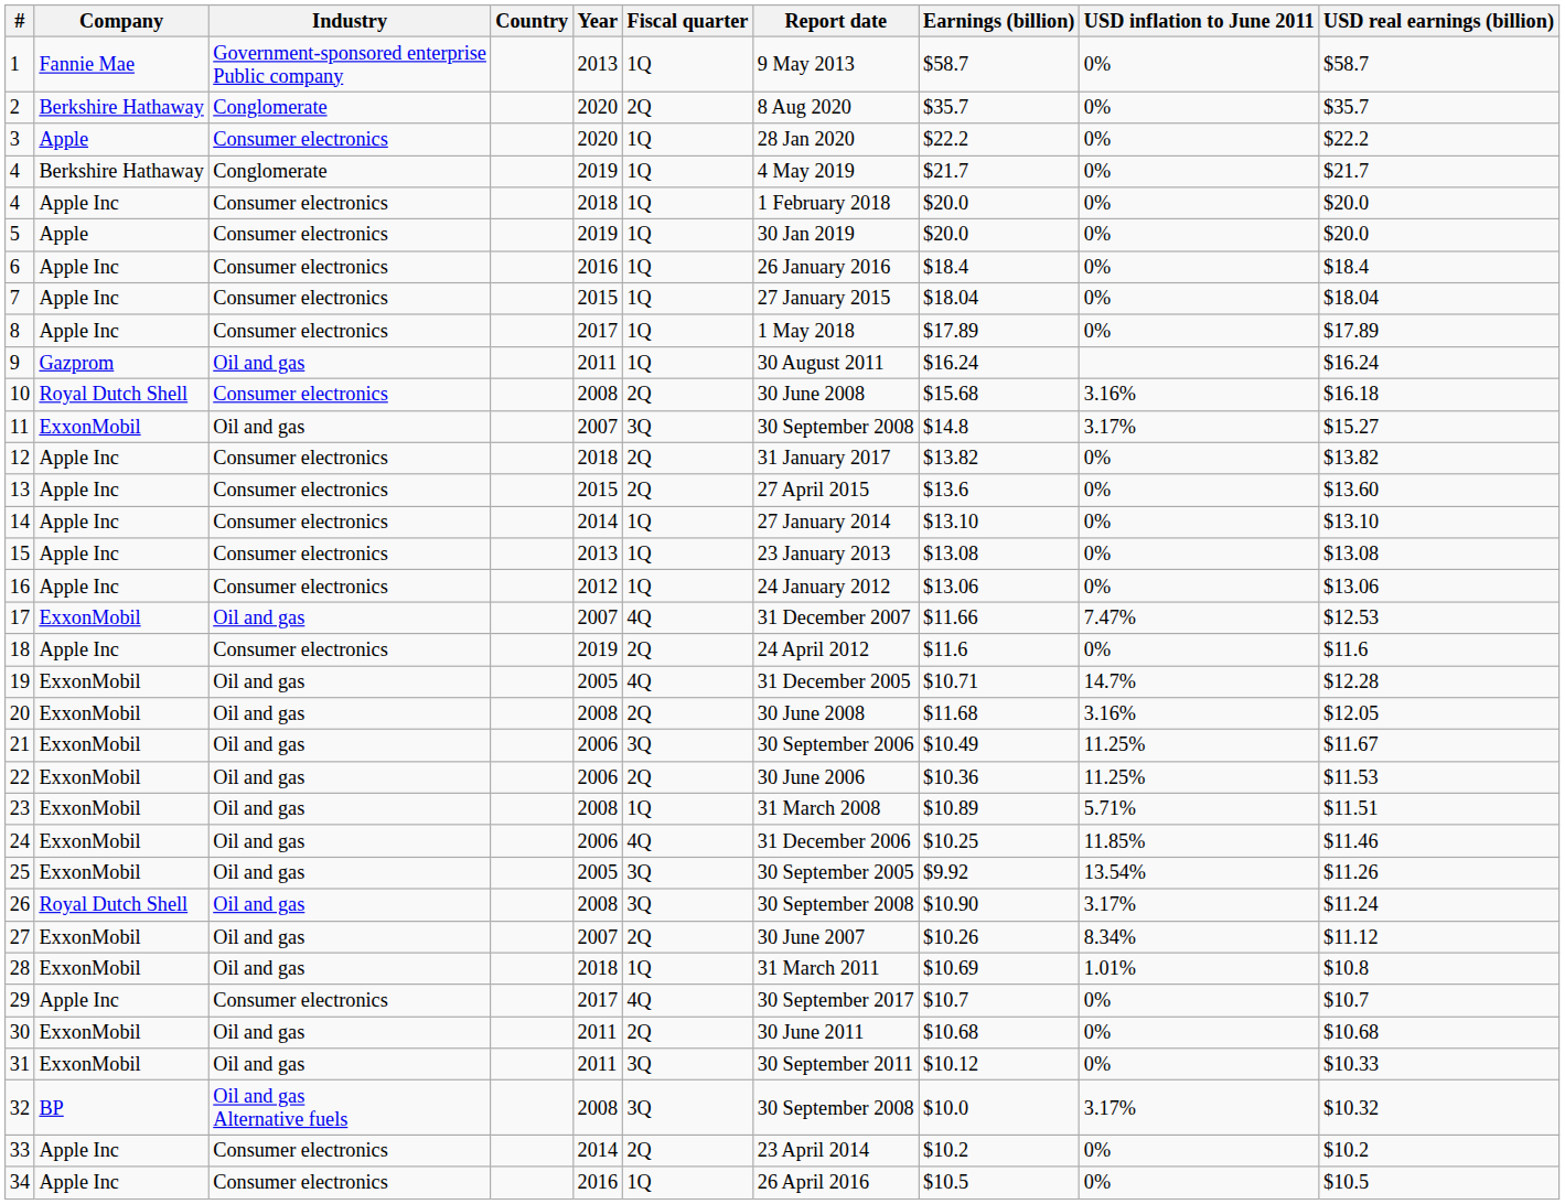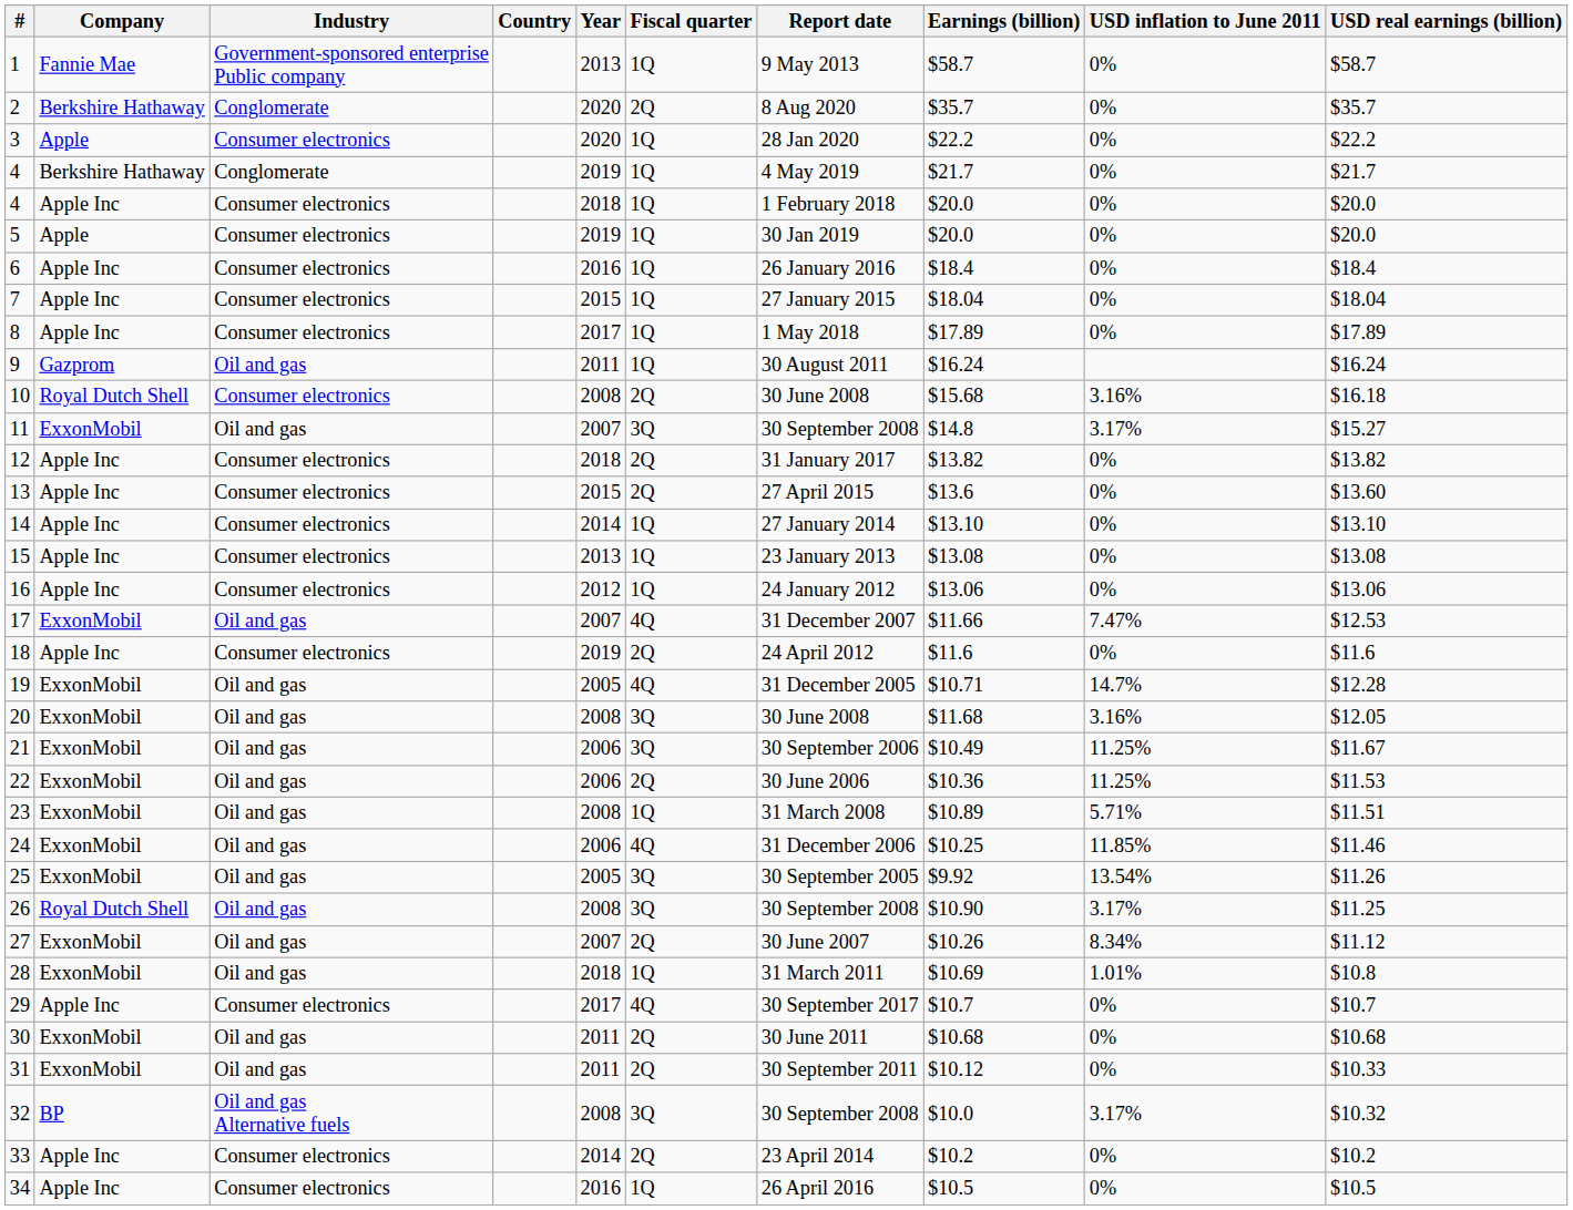20 | Fiscal quarter: 2Q -> 3Q
26 | USD real earnings (billion): $11.24 -> $11.25
31 | Fiscal quarter: 3Q -> 2Q
